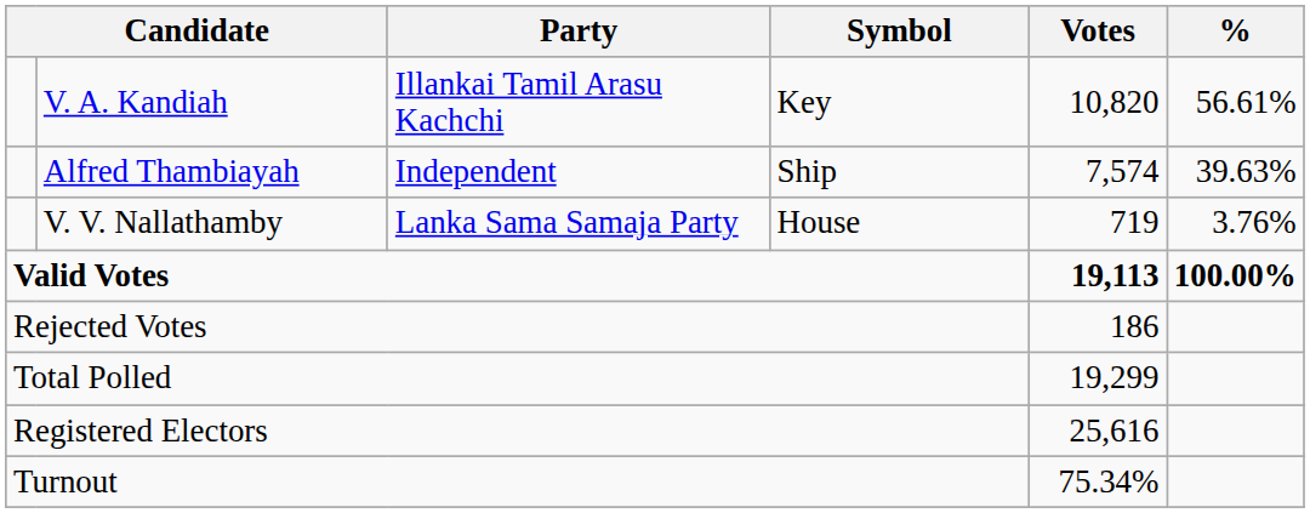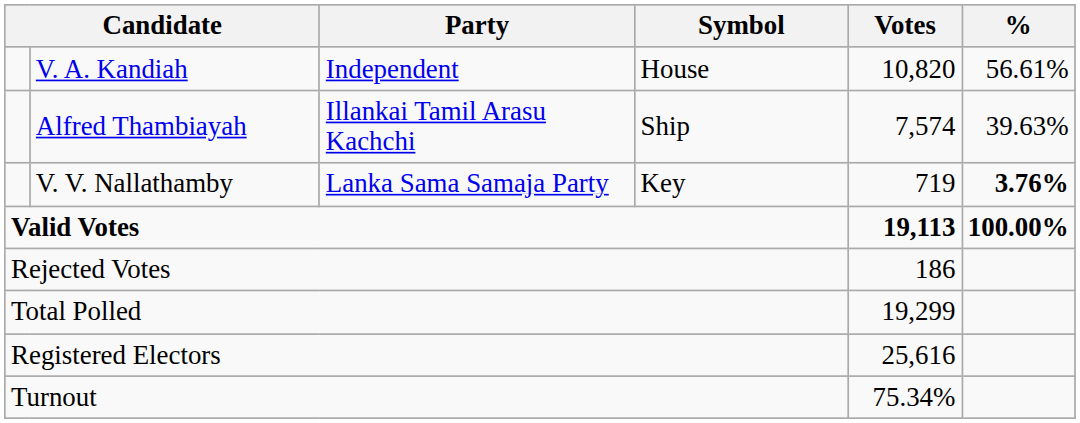V. A. Kandiah | Party: Illankai Tamil Arasu Kachchi -> Independent
V. A. Kandiah | Symbol: Key -> House
Alfred Thambiayah | Party: Independent -> Illankai Tamil Arasu Kachchi
V. V. Nallathamby | Symbol: House -> Key
V. V. Nallathamby | %: normal -> bold
